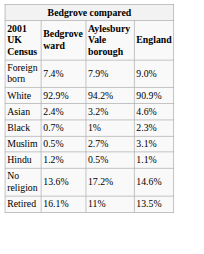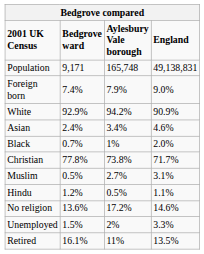+ row: Population | 9,171 | 165,748 | 49,138,831
Asian | Aylesbury Vale borough: 3.2% -> 3.4%
Black | England: 2.3% -> 2.0%
+ row: Christian | 77.8% | 73.8% | 71.7%
+ row: Unemployed | 1.5% | 2% | 3.3%
